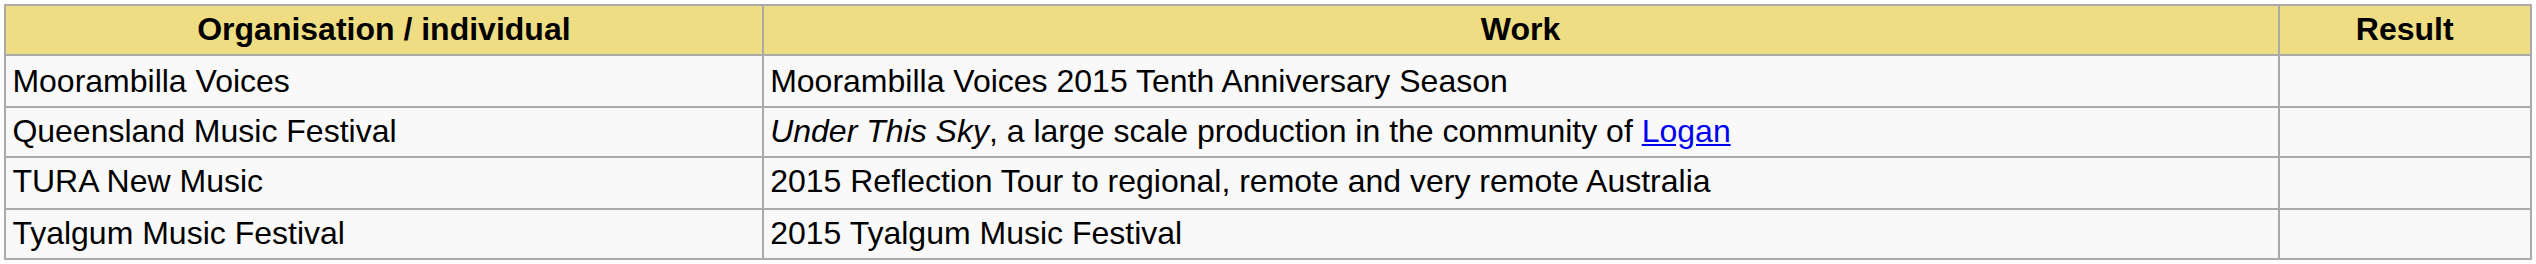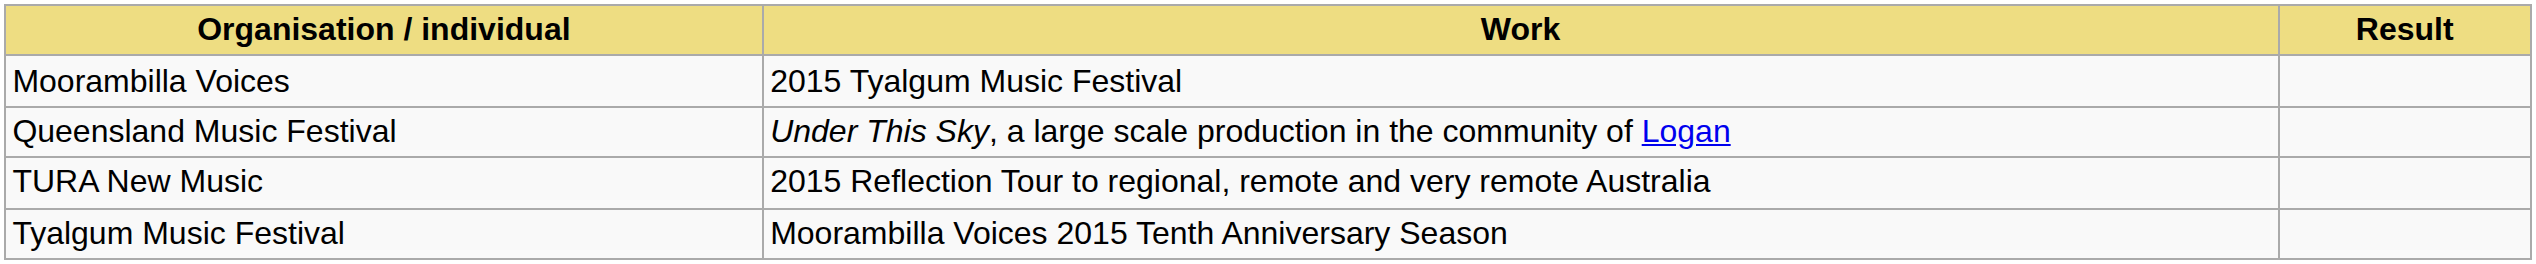Moorambilla Voices | Work: Moorambilla Voices 2015 Tenth Anniversary Season -> 2015 Tyalgum Music Festival
Tyalgum Music Festival | Work: 2015 Tyalgum Music Festival -> Moorambilla Voices 2015 Tenth Anniversary Season
